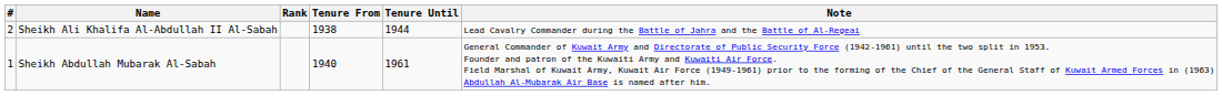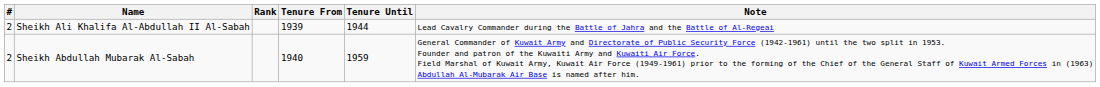Sheikh Ali Khalifa Al-Abdullah II Al-Sabah | Tenure From: 1938 -> 1939
Sheikh Abdullah Mubarak Al-Sabah | #: 1 -> 2
Sheikh Abdullah Mubarak Al-Sabah | Tenure Until: 1961 -> 1959
